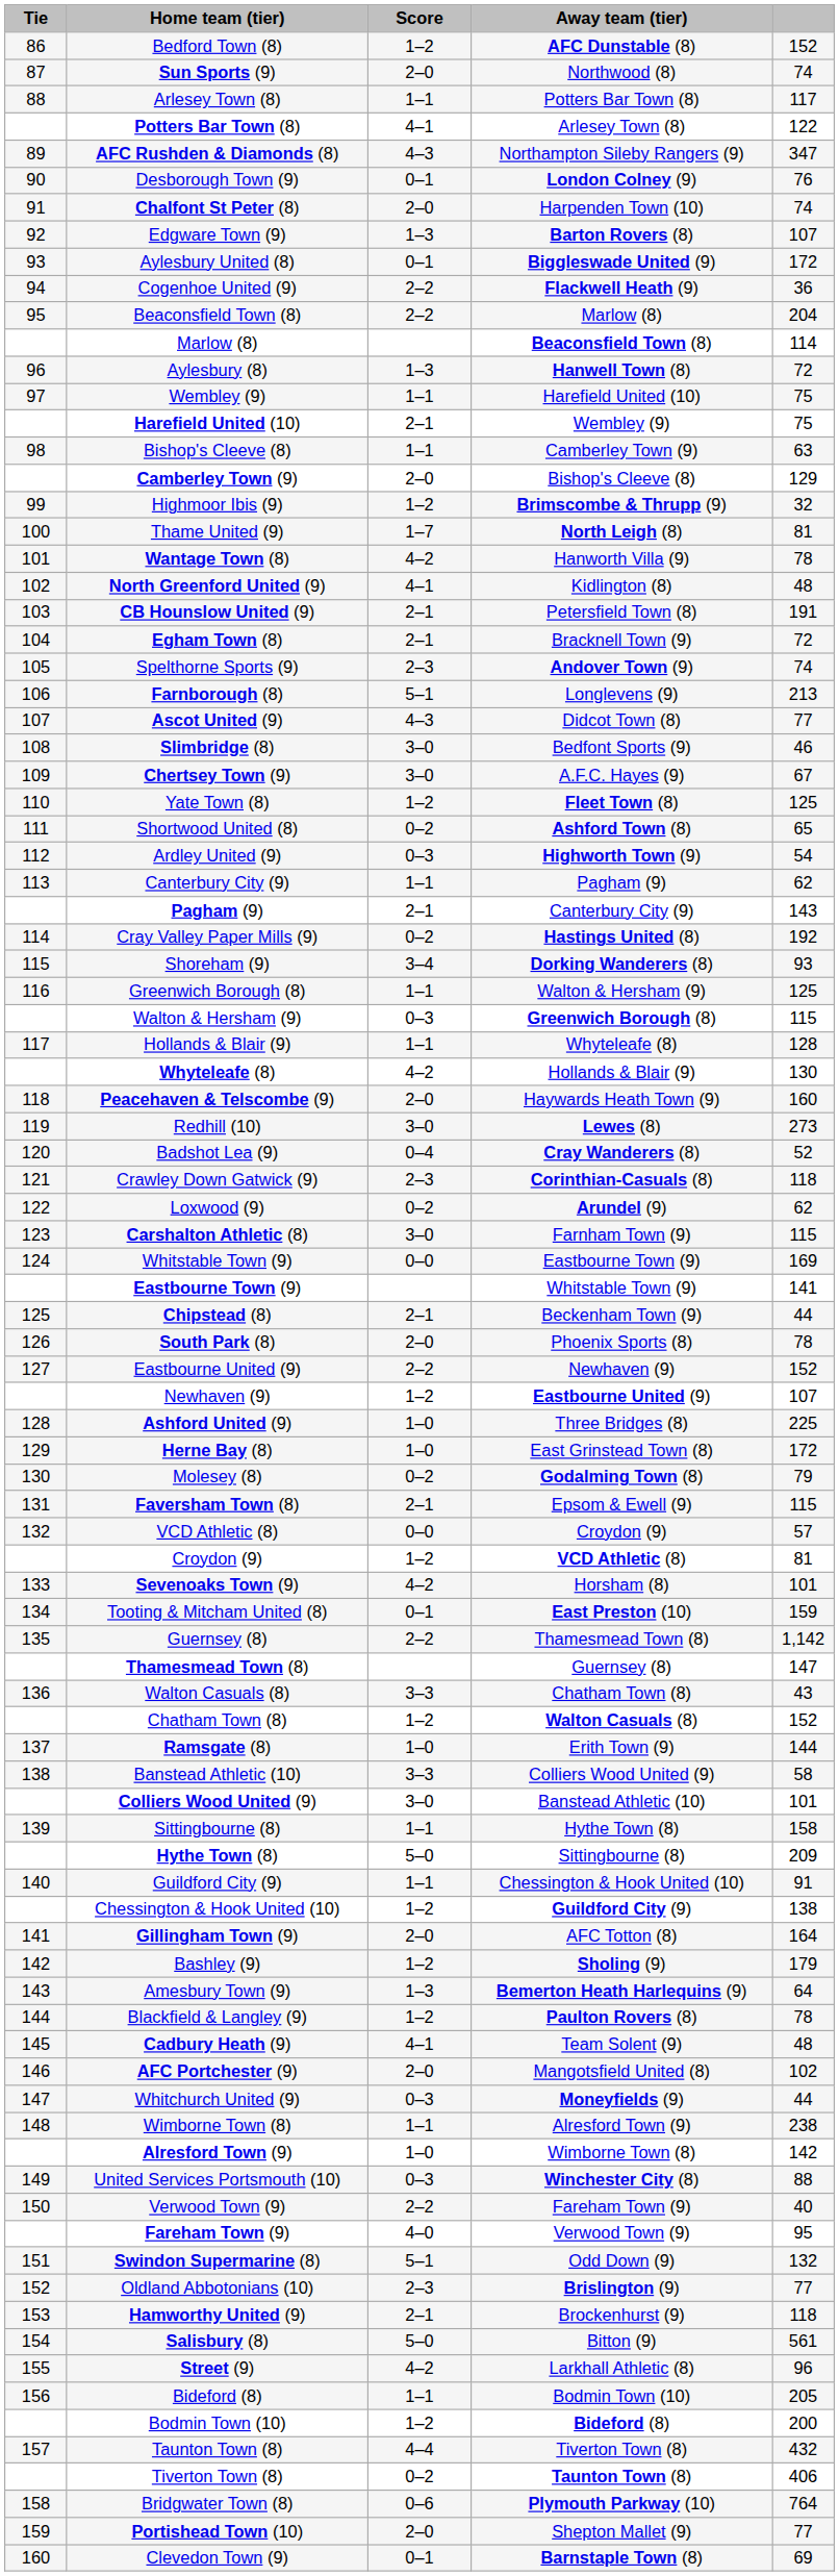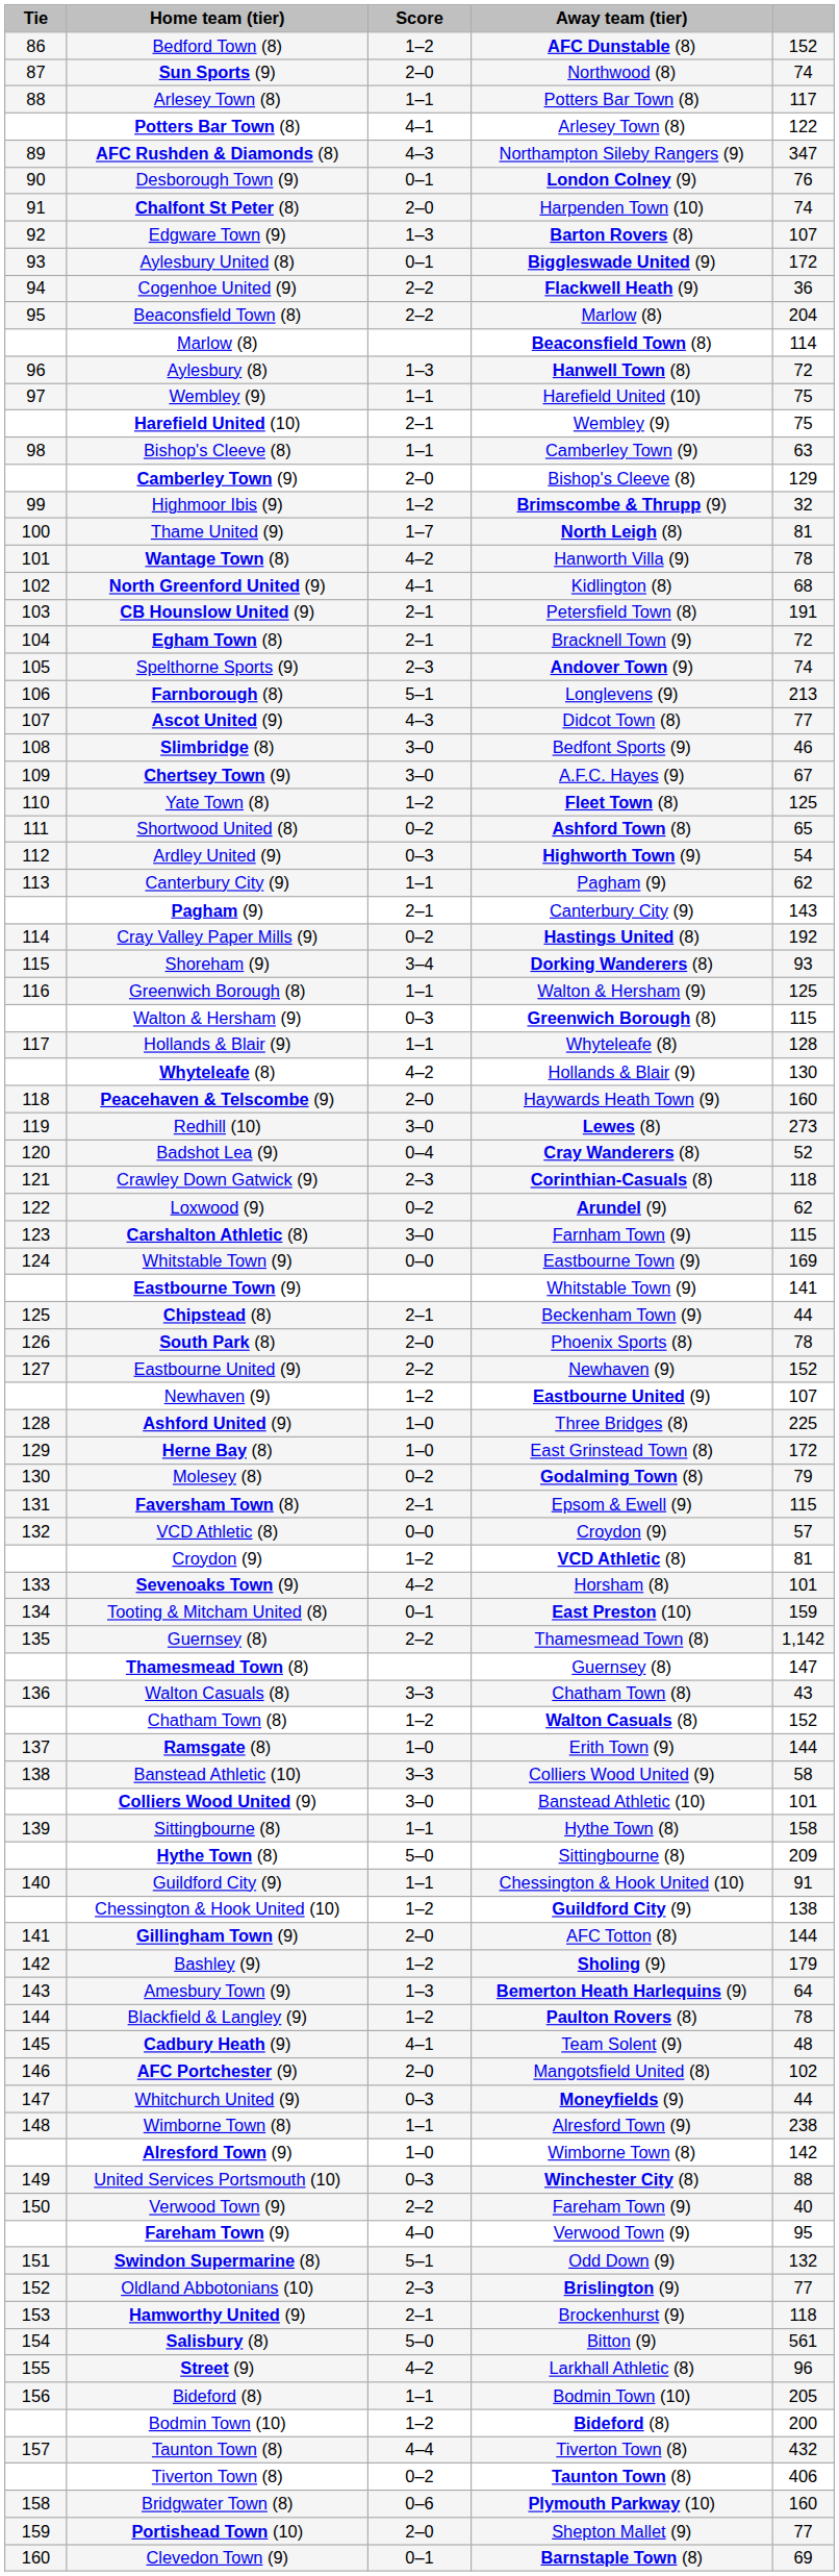North Greenford United (9) | column 5: 48 -> 68
Gillingham Town (9) | column 5: 164 -> 144
Bridgwater Town (8) | column 5: 764 -> 160
